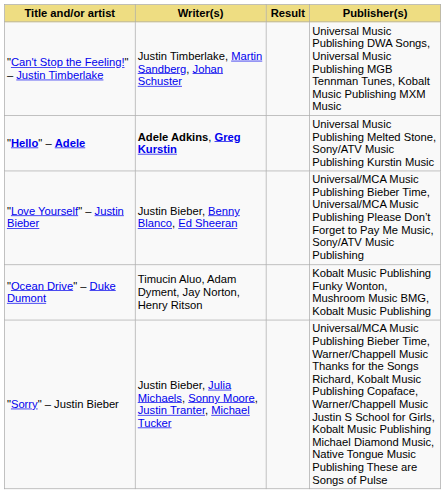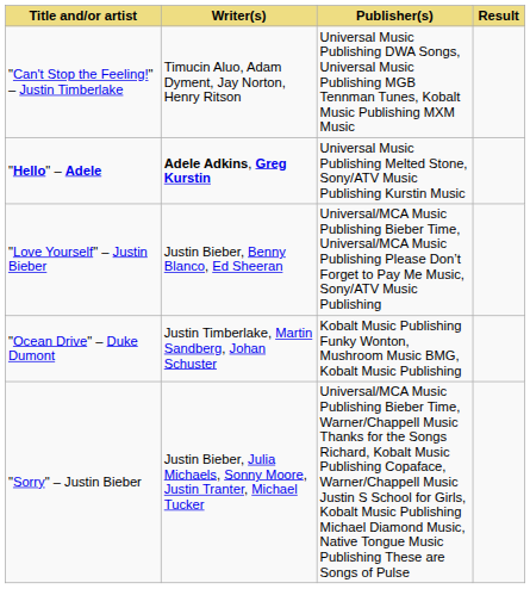columns swapped: Publisher(s) <-> Result
"Can't Stop the Feeling!" – Justin Timberlake | Writer(s): Justin Timberlake, Martin Sandberg, Johan Schuster -> Timucin Aluo, Adam Dyment, Jay Norton, Henry Ritson
"Ocean Drive" – Duke Dumont | Writer(s): Timucin Aluo, Adam Dyment, Jay Norton, Henry Ritson -> Justin Timberlake, Martin Sandberg, Johan Schuster
